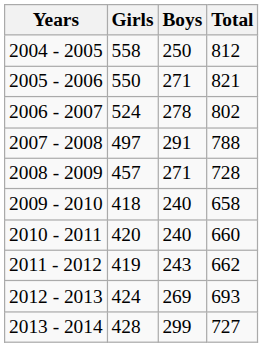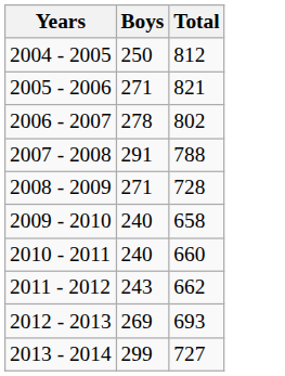- column: Girls | 558 | 550 | 524 | 497 | 457 | 418 | 420 | 419 | 424 | 428
